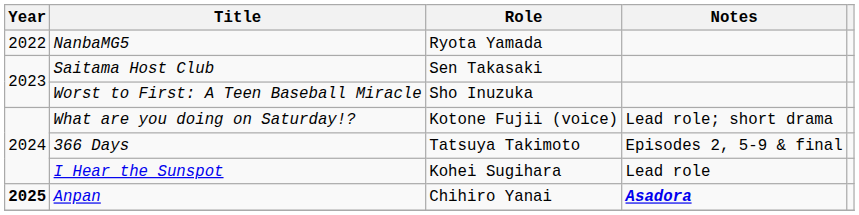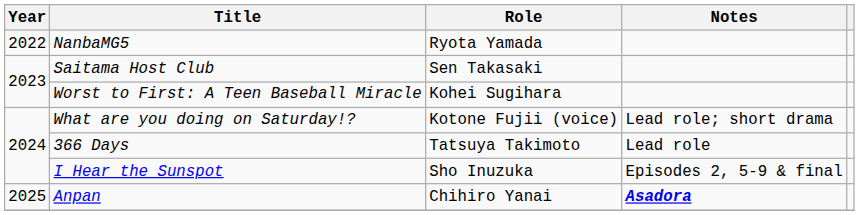Worst to First: A Teen Baseball Miracle | Role: Sho Inuzuka -> Kohei Sugihara
366 Days | Notes: Episodes 2, 5-9 & final -> Lead role
I Hear the Sunspot | Role: Kohei Sugihara -> Sho Inuzuka
I Hear the Sunspot | Notes: Lead role -> Episodes 2, 5-9 & final
Anpan | Year: bold -> normal
